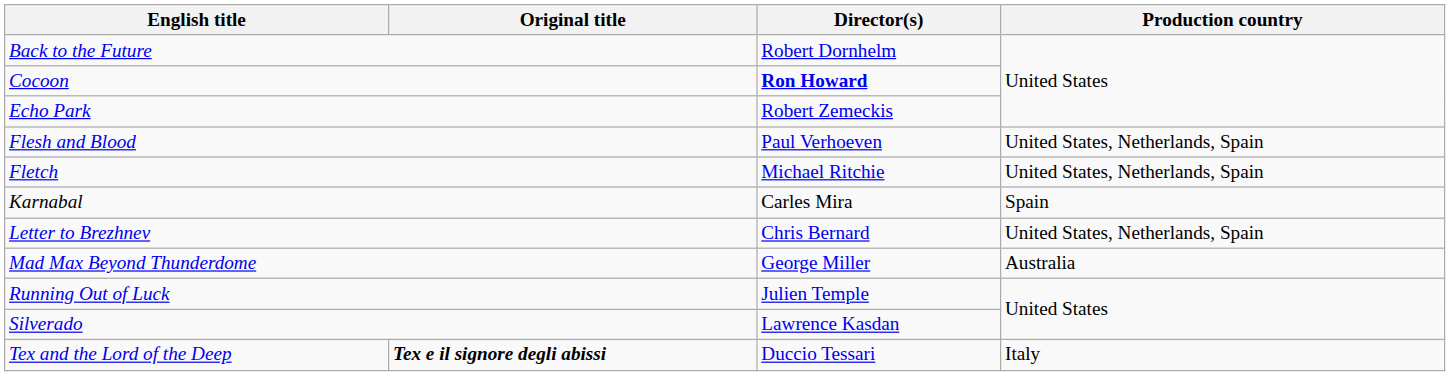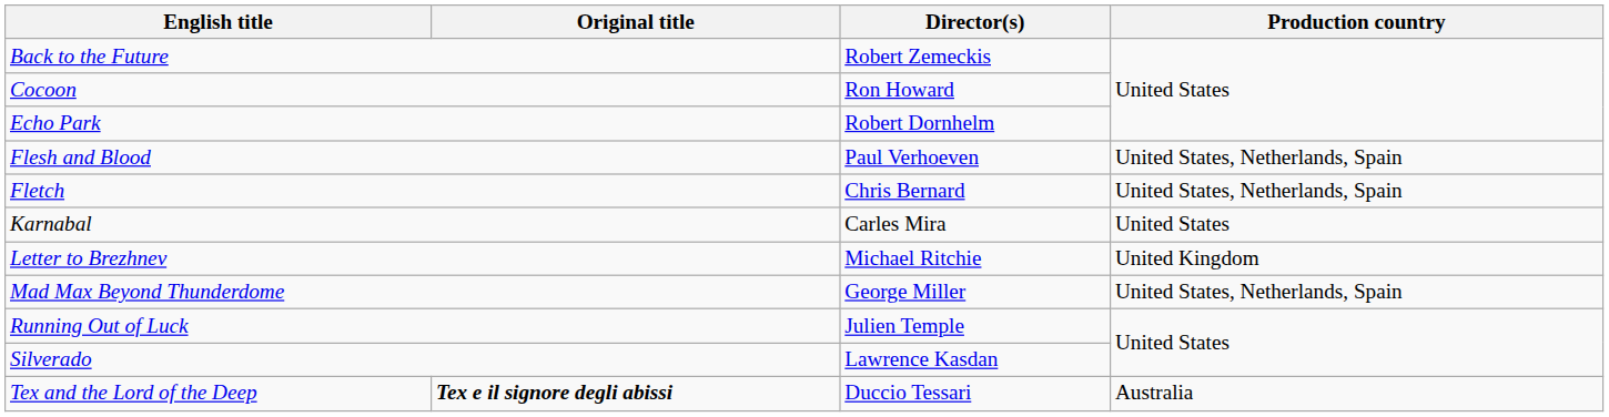Back to the Future | Director(s): Robert Dornhelm -> Robert Zemeckis
Cocoon | Director(s): bold -> normal
Echo Park | Director(s): Robert Zemeckis -> Robert Dornhelm
Fletch | Director(s): Michael Ritchie -> Chris Bernard
Karnabal | Production country: Spain -> United States
Letter to Brezhnev | Director(s): Chris Bernard -> Michael Ritchie
Letter to Brezhnev | Production country: United States, Netherlands, Spain -> United Kingdom
Mad Max Beyond Thunderdome | Production country: Australia -> United States, Netherlands, Spain
Tex and the Lord of the Deep | Production country: Italy -> Australia
